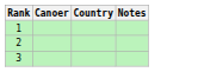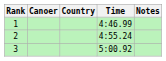+ column: Time | 4:46.99 | 4:55.24 | 5:00.92
